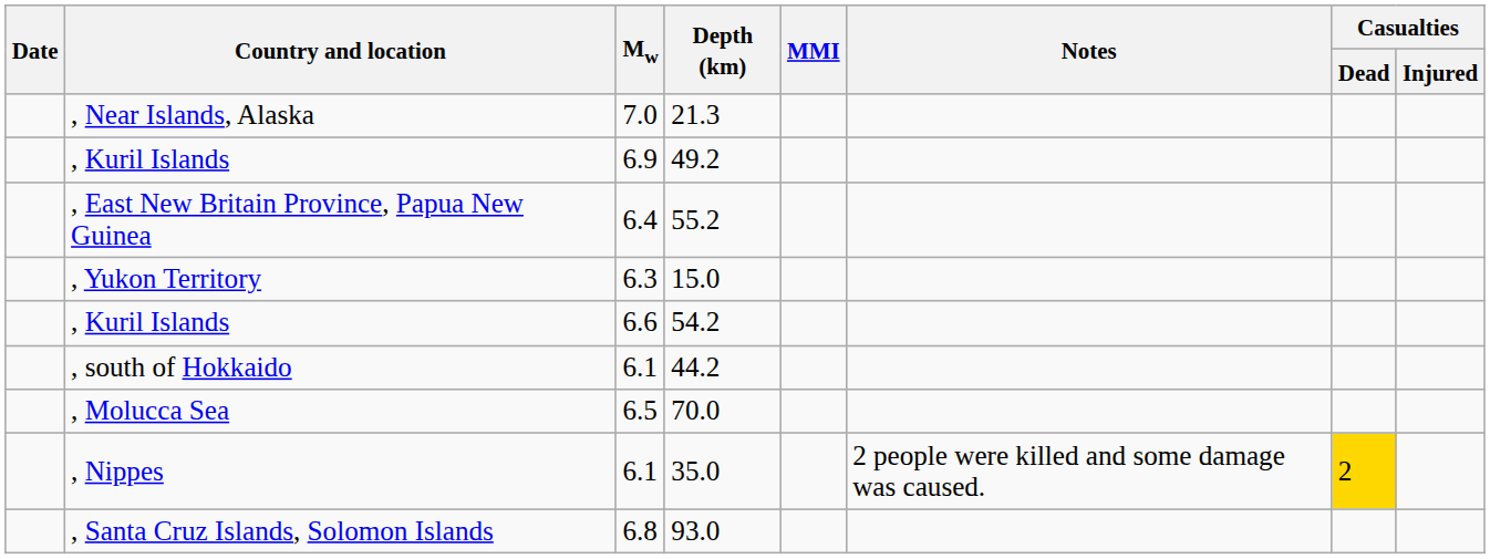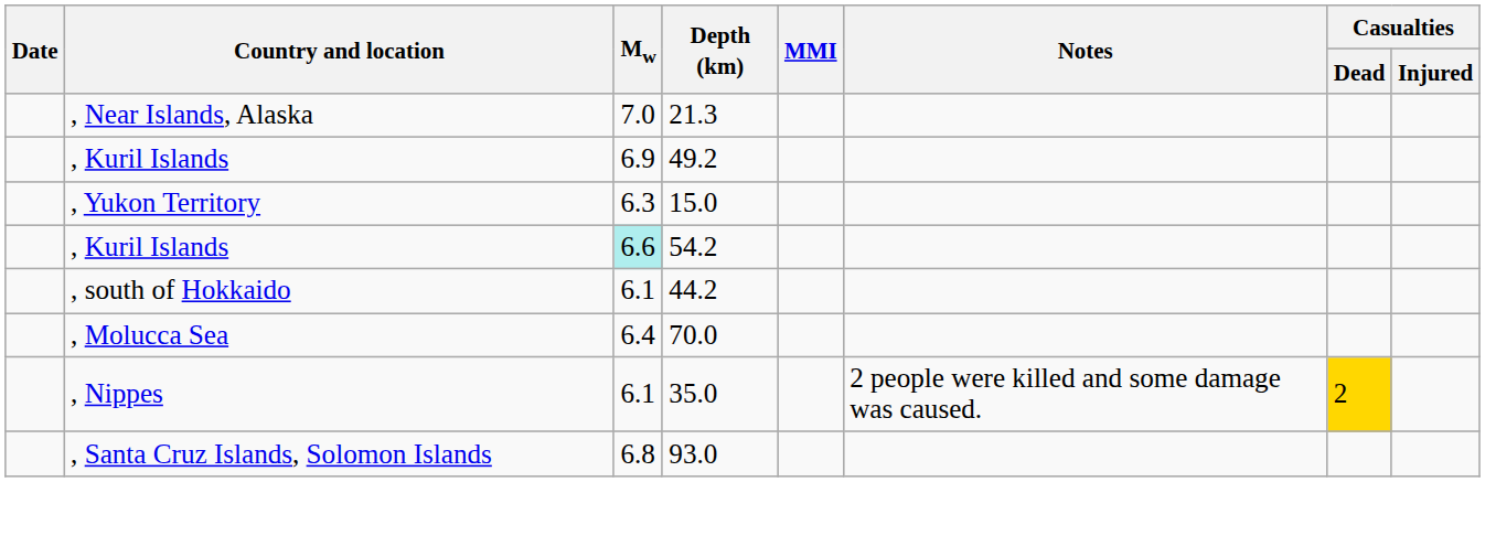- row: , East New Britain Province, Papua New Guinea | 6.4 | 55.2
54.2 | Mw: no background -> paleturquoise background
70.0 | Mw: 6.5 -> 6.4
